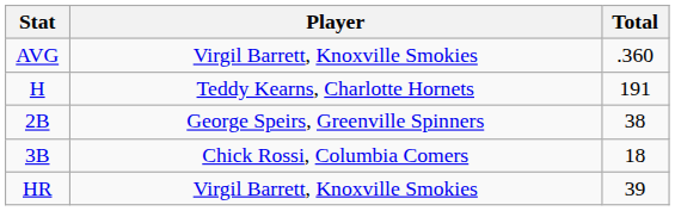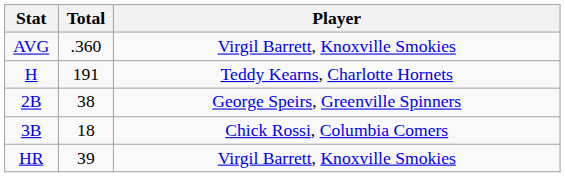columns swapped: Player <-> Total
